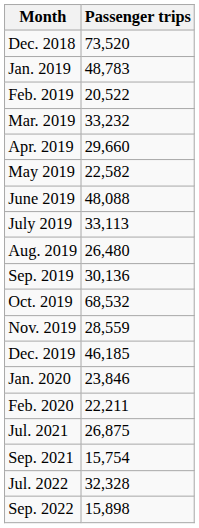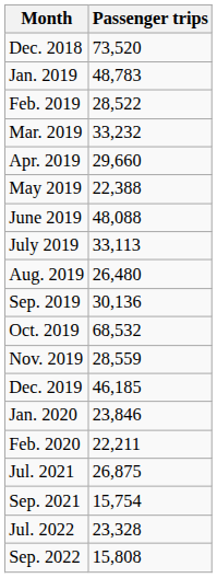Feb. 2019 | Passenger trips: 20,522 -> 28,522
May 2019 | Passenger trips: 22,582 -> 22,388
Jul. 2022 | Passenger trips: 32,328 -> 23,328
Sep. 2022 | Passenger trips: 15,898 -> 15,808
